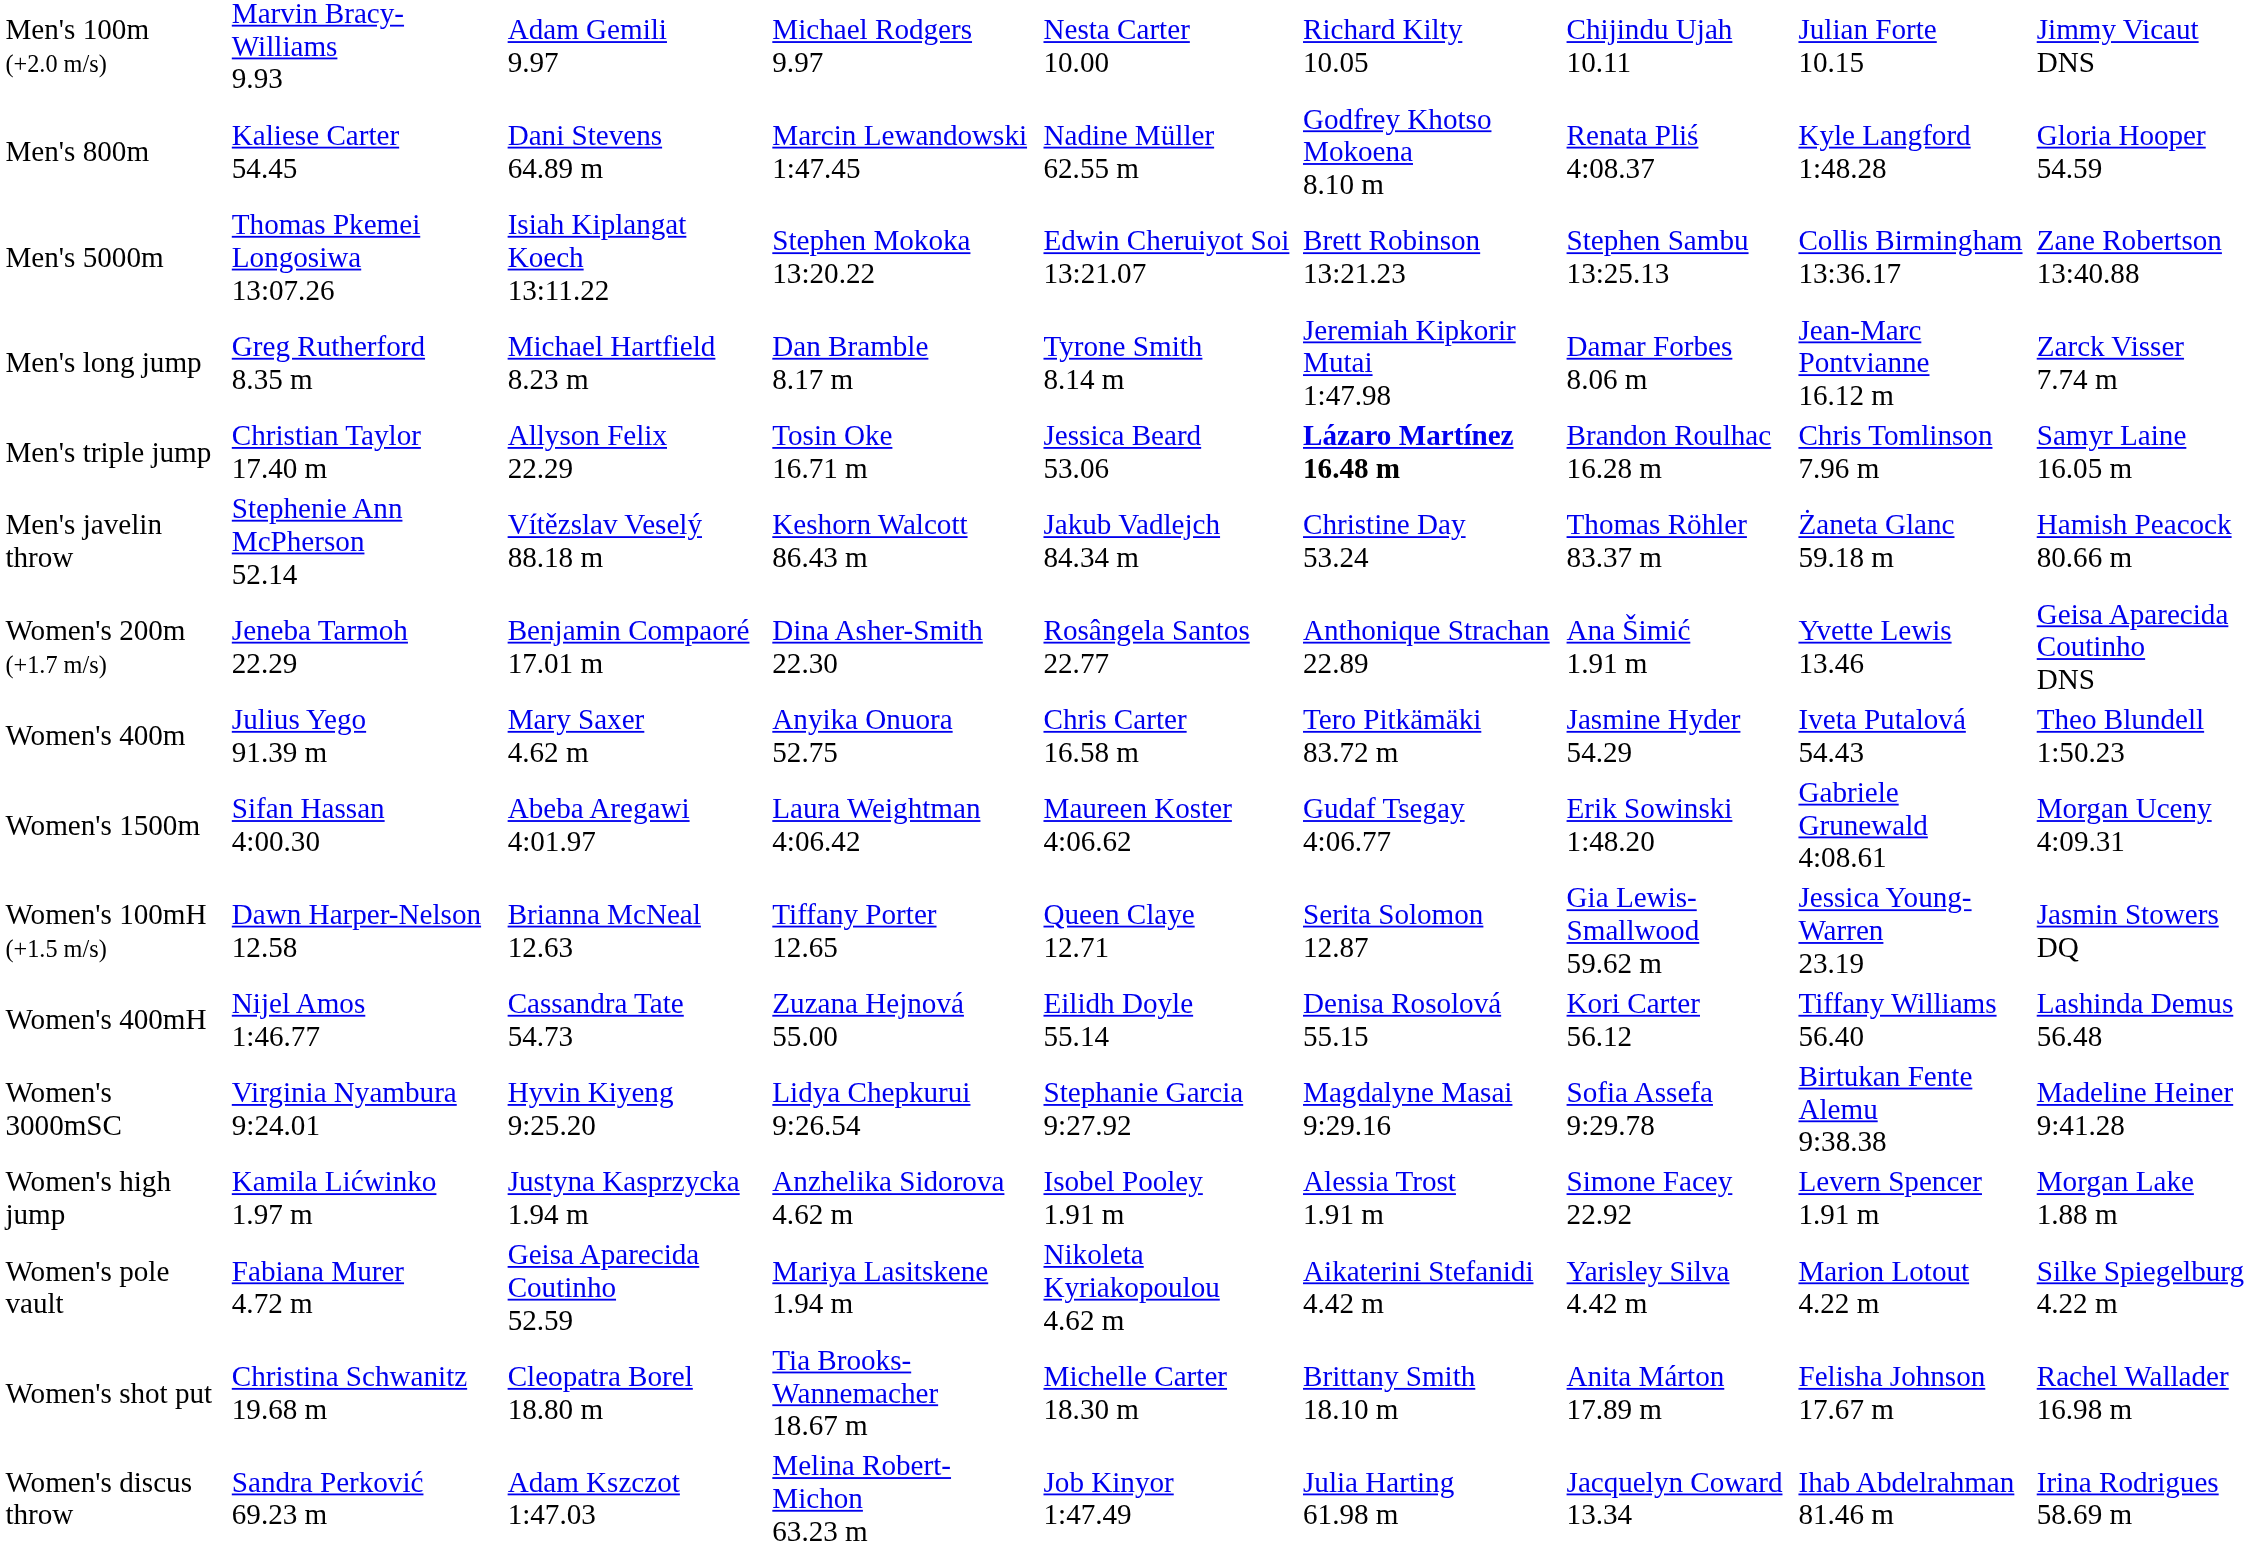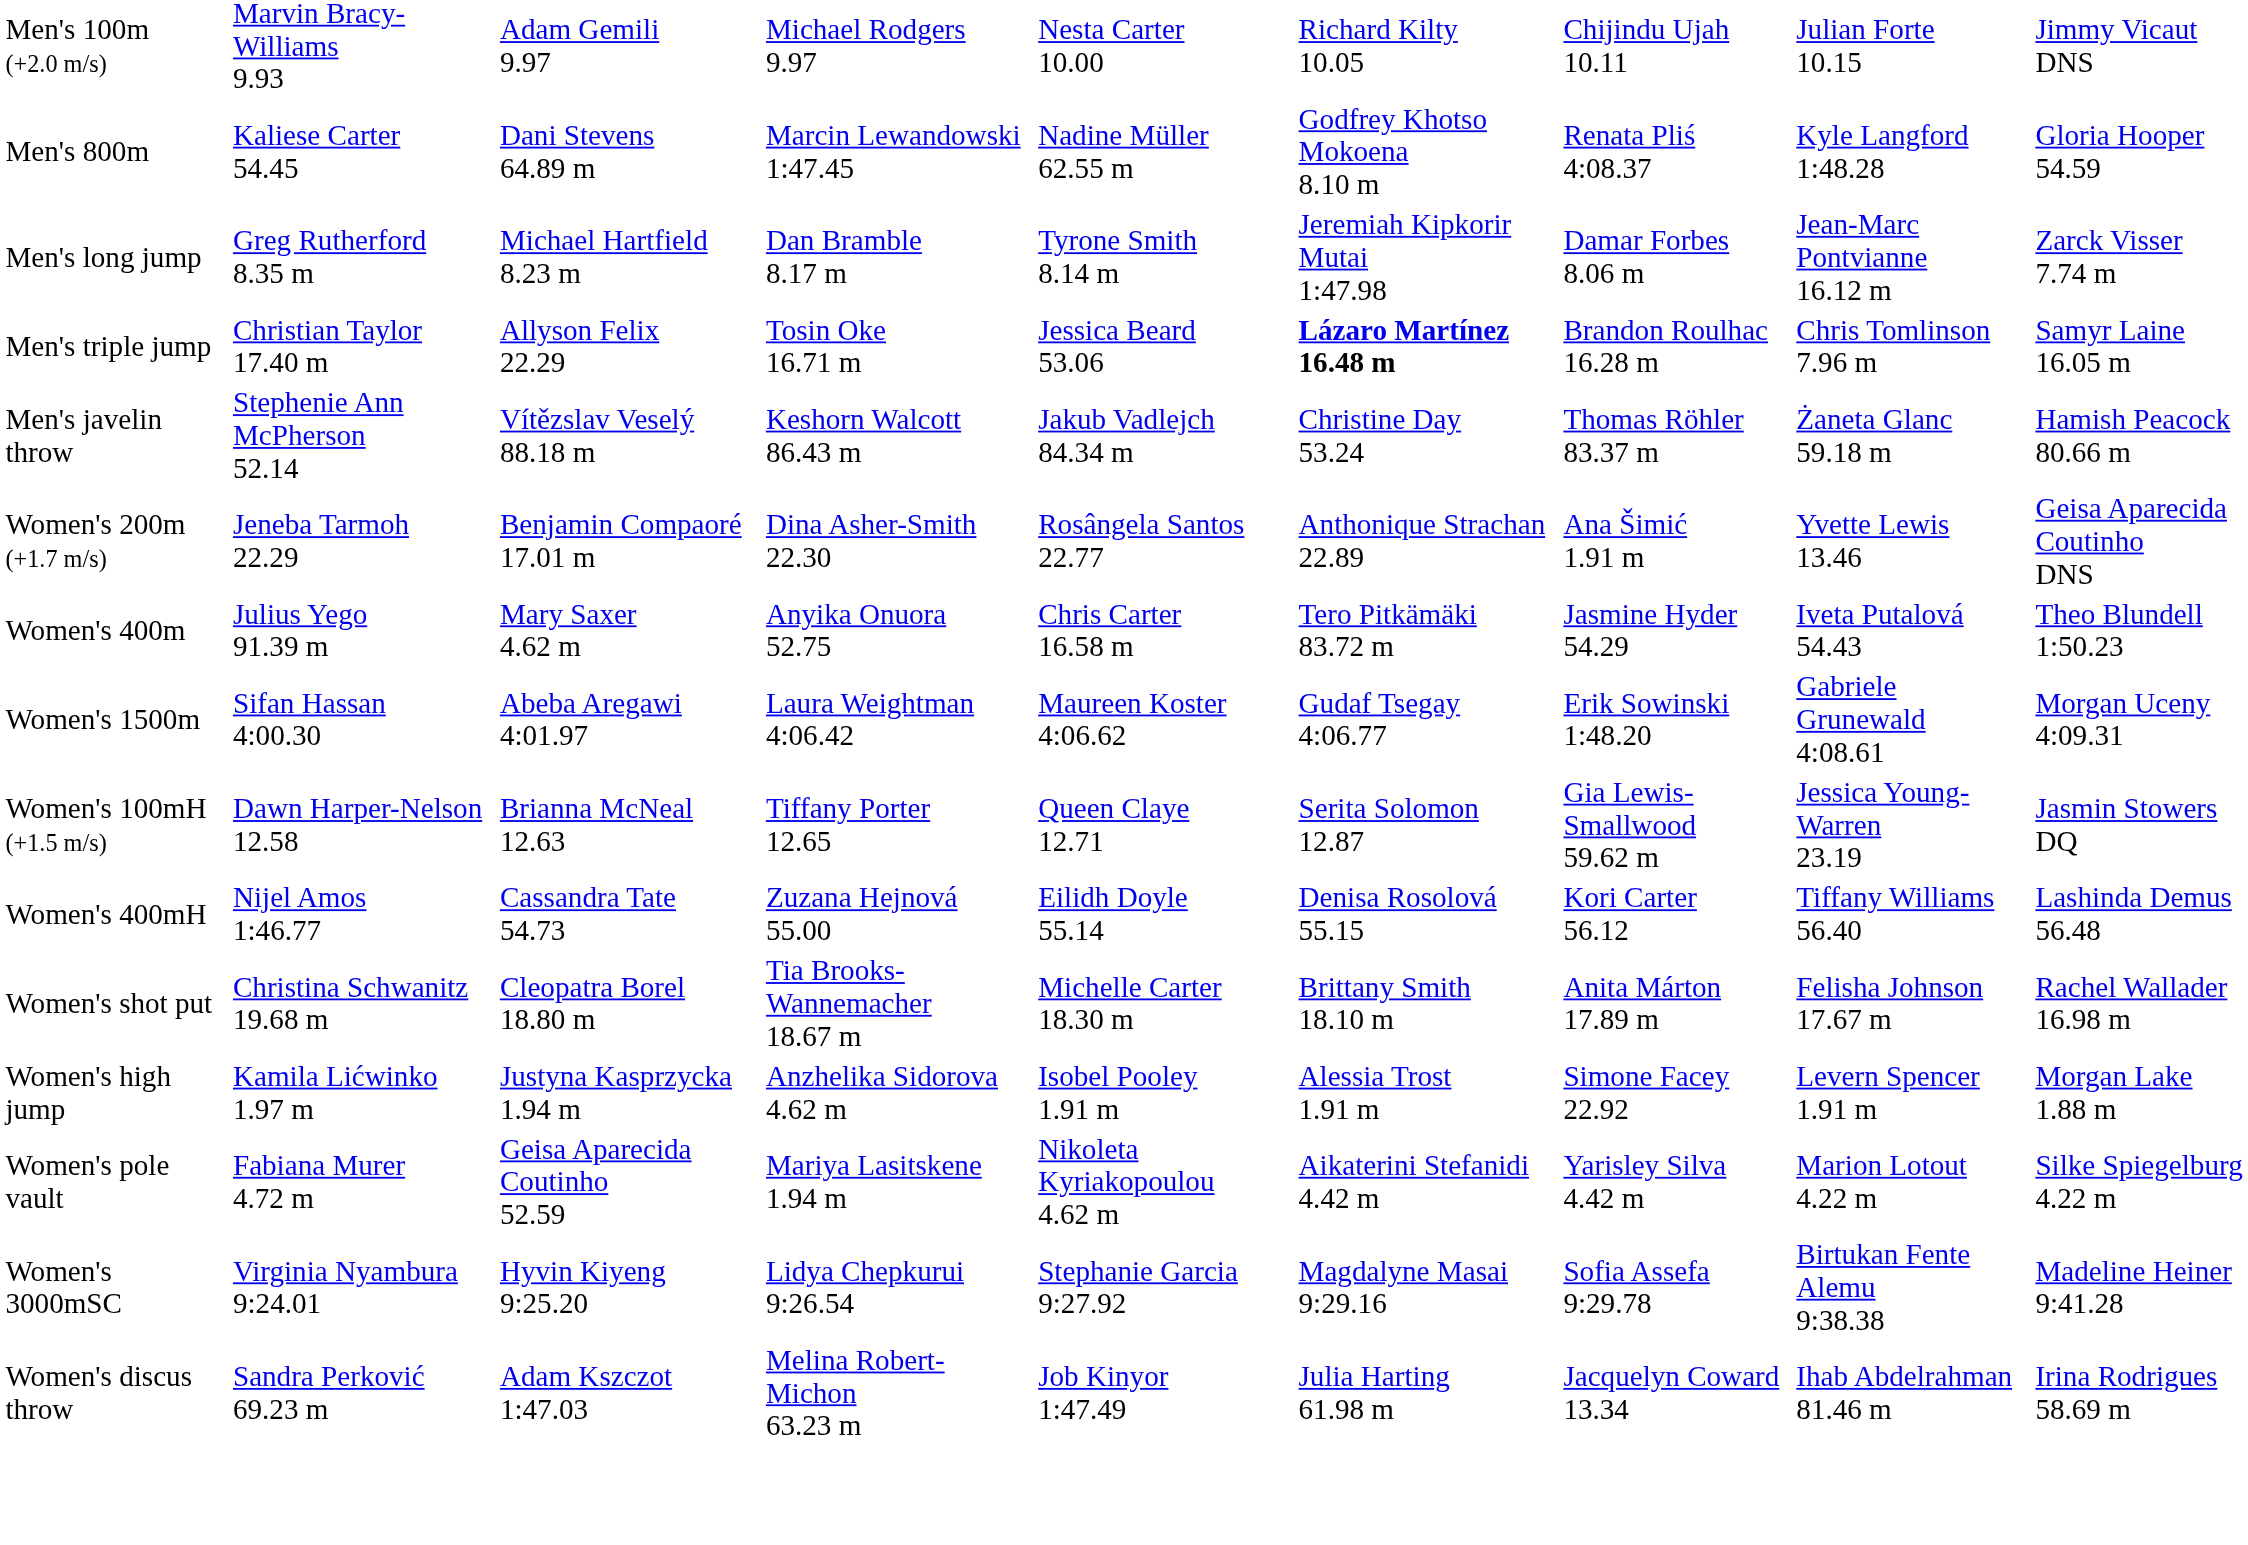- row: Men's 5000m | Thomas Pkemei Longosiwa 13:07.26 | Isiah Kiplangat Koech 13:11.22 | Stephen Mokoka 13:20.22 | Edwin Cheruiyot Soi 13:21.07 | Brett Robinson 13:21.23 | Stephen Sambu 13:25.13 | Collis Birmingham 13:36.17 | Zane Robertson 13:40.88
rows swapped: Women's 3000mSC <-> Women's shot put
